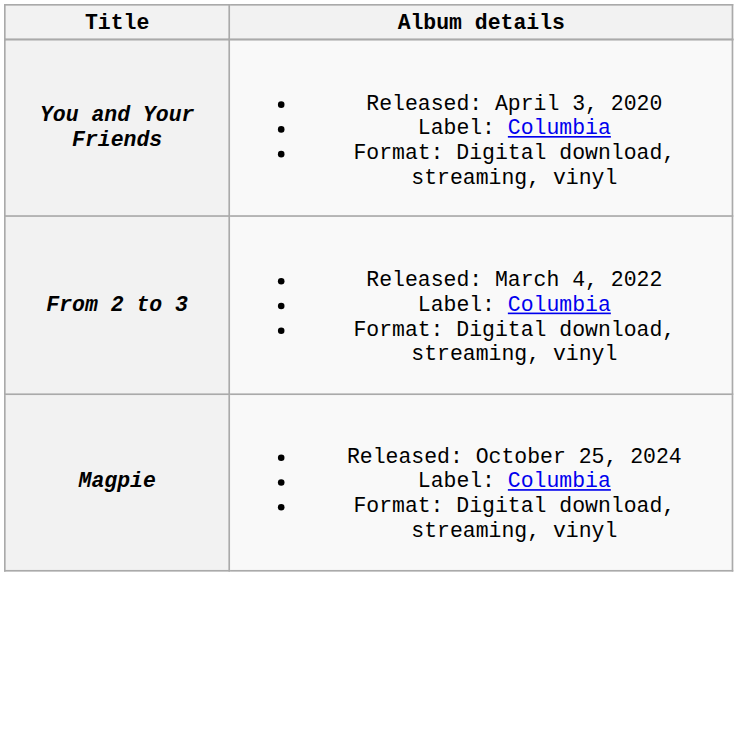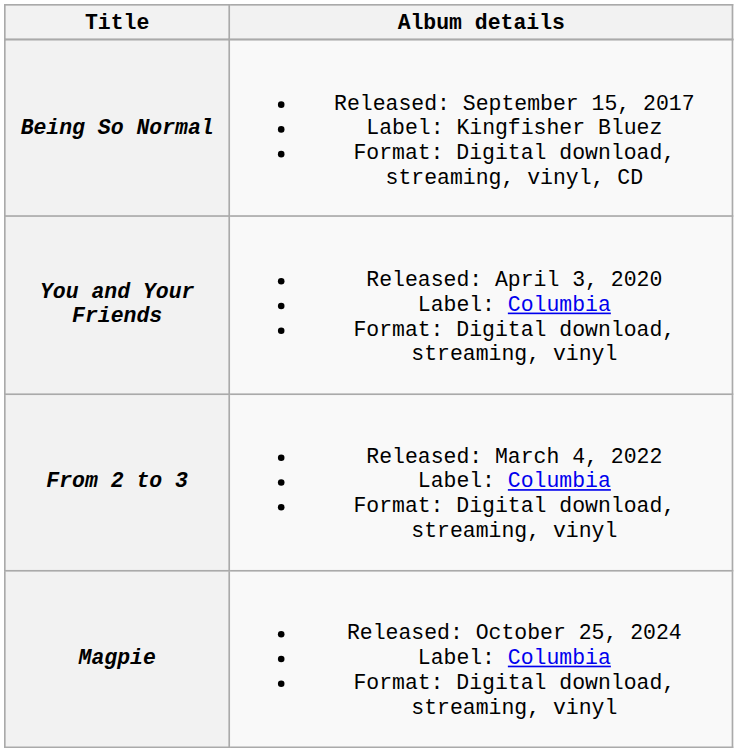+ row: Being So Normal | Released: September 15, 2017 Label: Kingfisher Bluez Format: Digital download, streaming, vinyl, CD
